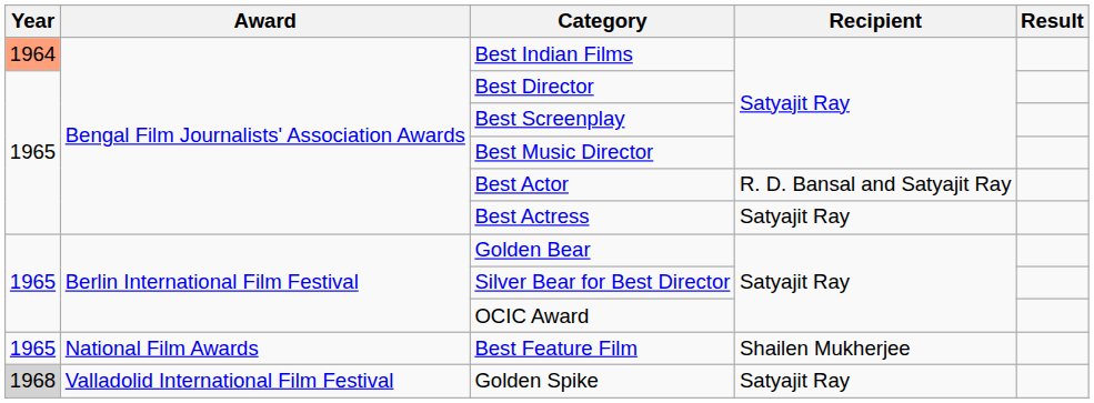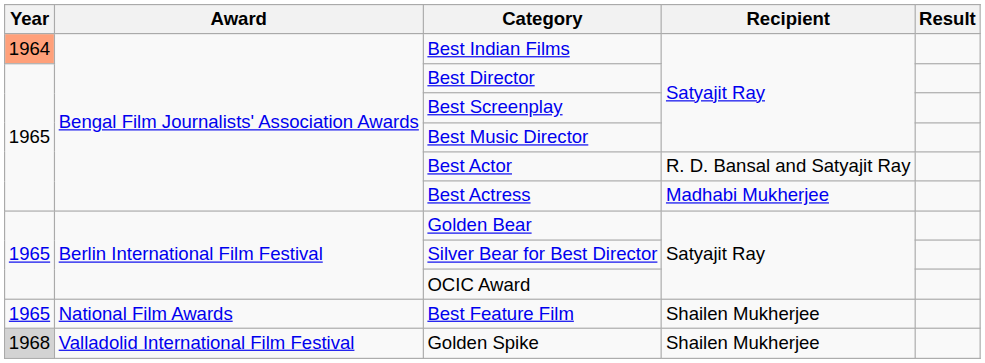Best Actress | Recipient: Satyajit Ray -> Madhabi Mukherjee
Golden Spike | Recipient: Satyajit Ray -> Shailen Mukherjee
